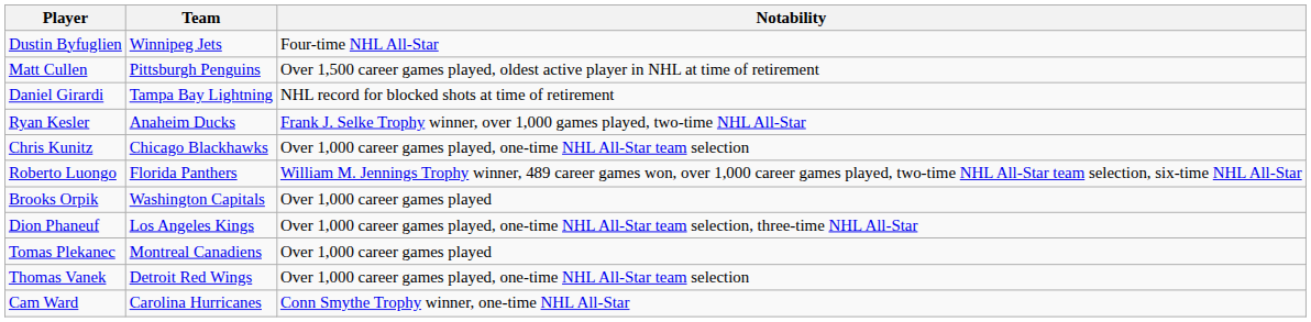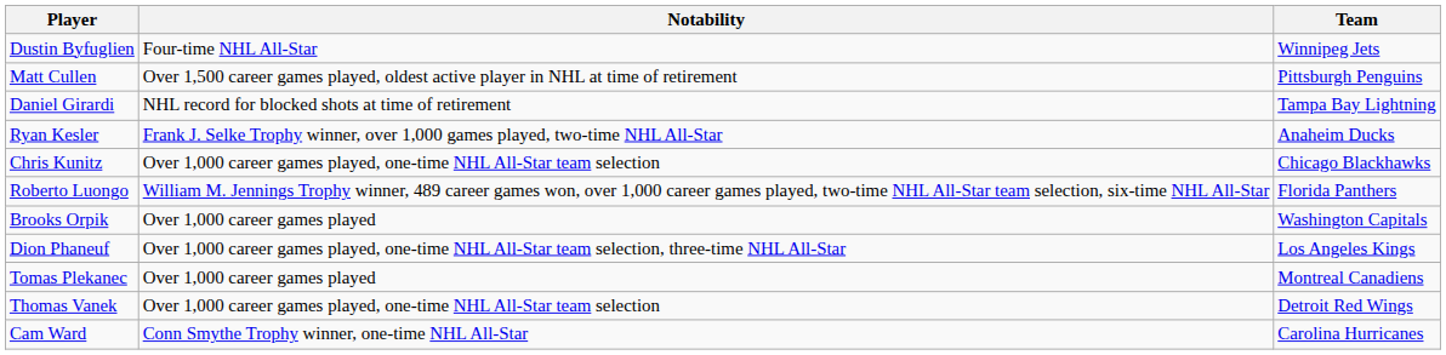columns swapped: Team <-> Notability
